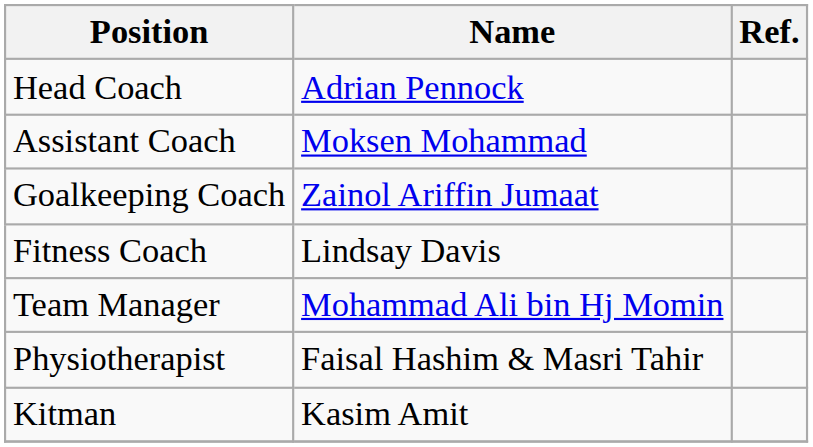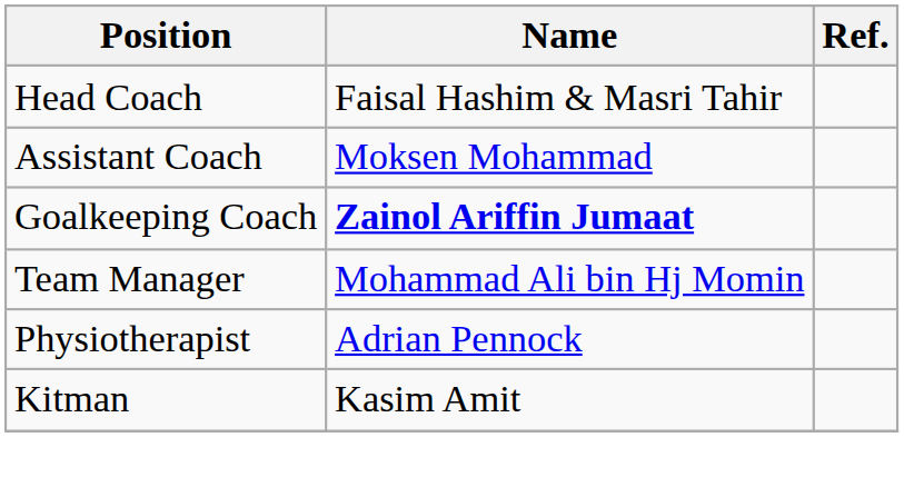Head Coach | Name: Adrian Pennock -> Faisal Hashim & Masri Tahir
Goalkeeping Coach | Name: normal -> bold
- row: Fitness Coach | Lindsay Davis
Physiotherapist | Name: Faisal Hashim & Masri Tahir -> Adrian Pennock
